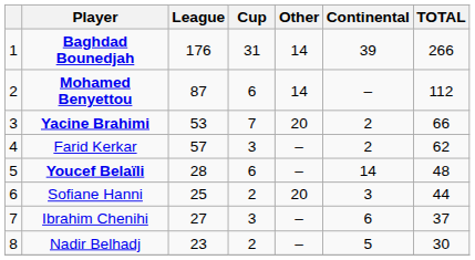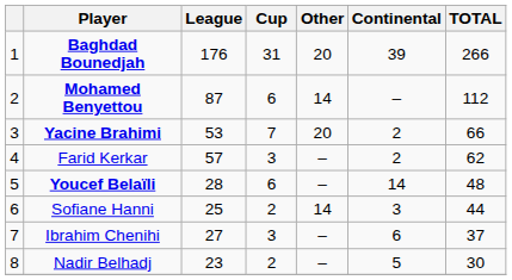Baghdad Bounedjah | Other: 14 -> 20
Sofiane Hanni | Other: 20 -> 14
